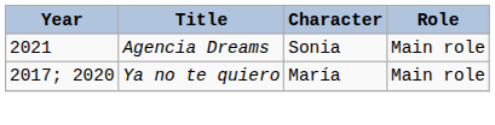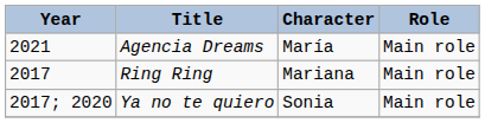Agencia Dreams | Character: Sonia -> María
+ row: 2017 | Ring Ring | Mariana | Main role
Ya no te quiero | Character: María -> Sonia
